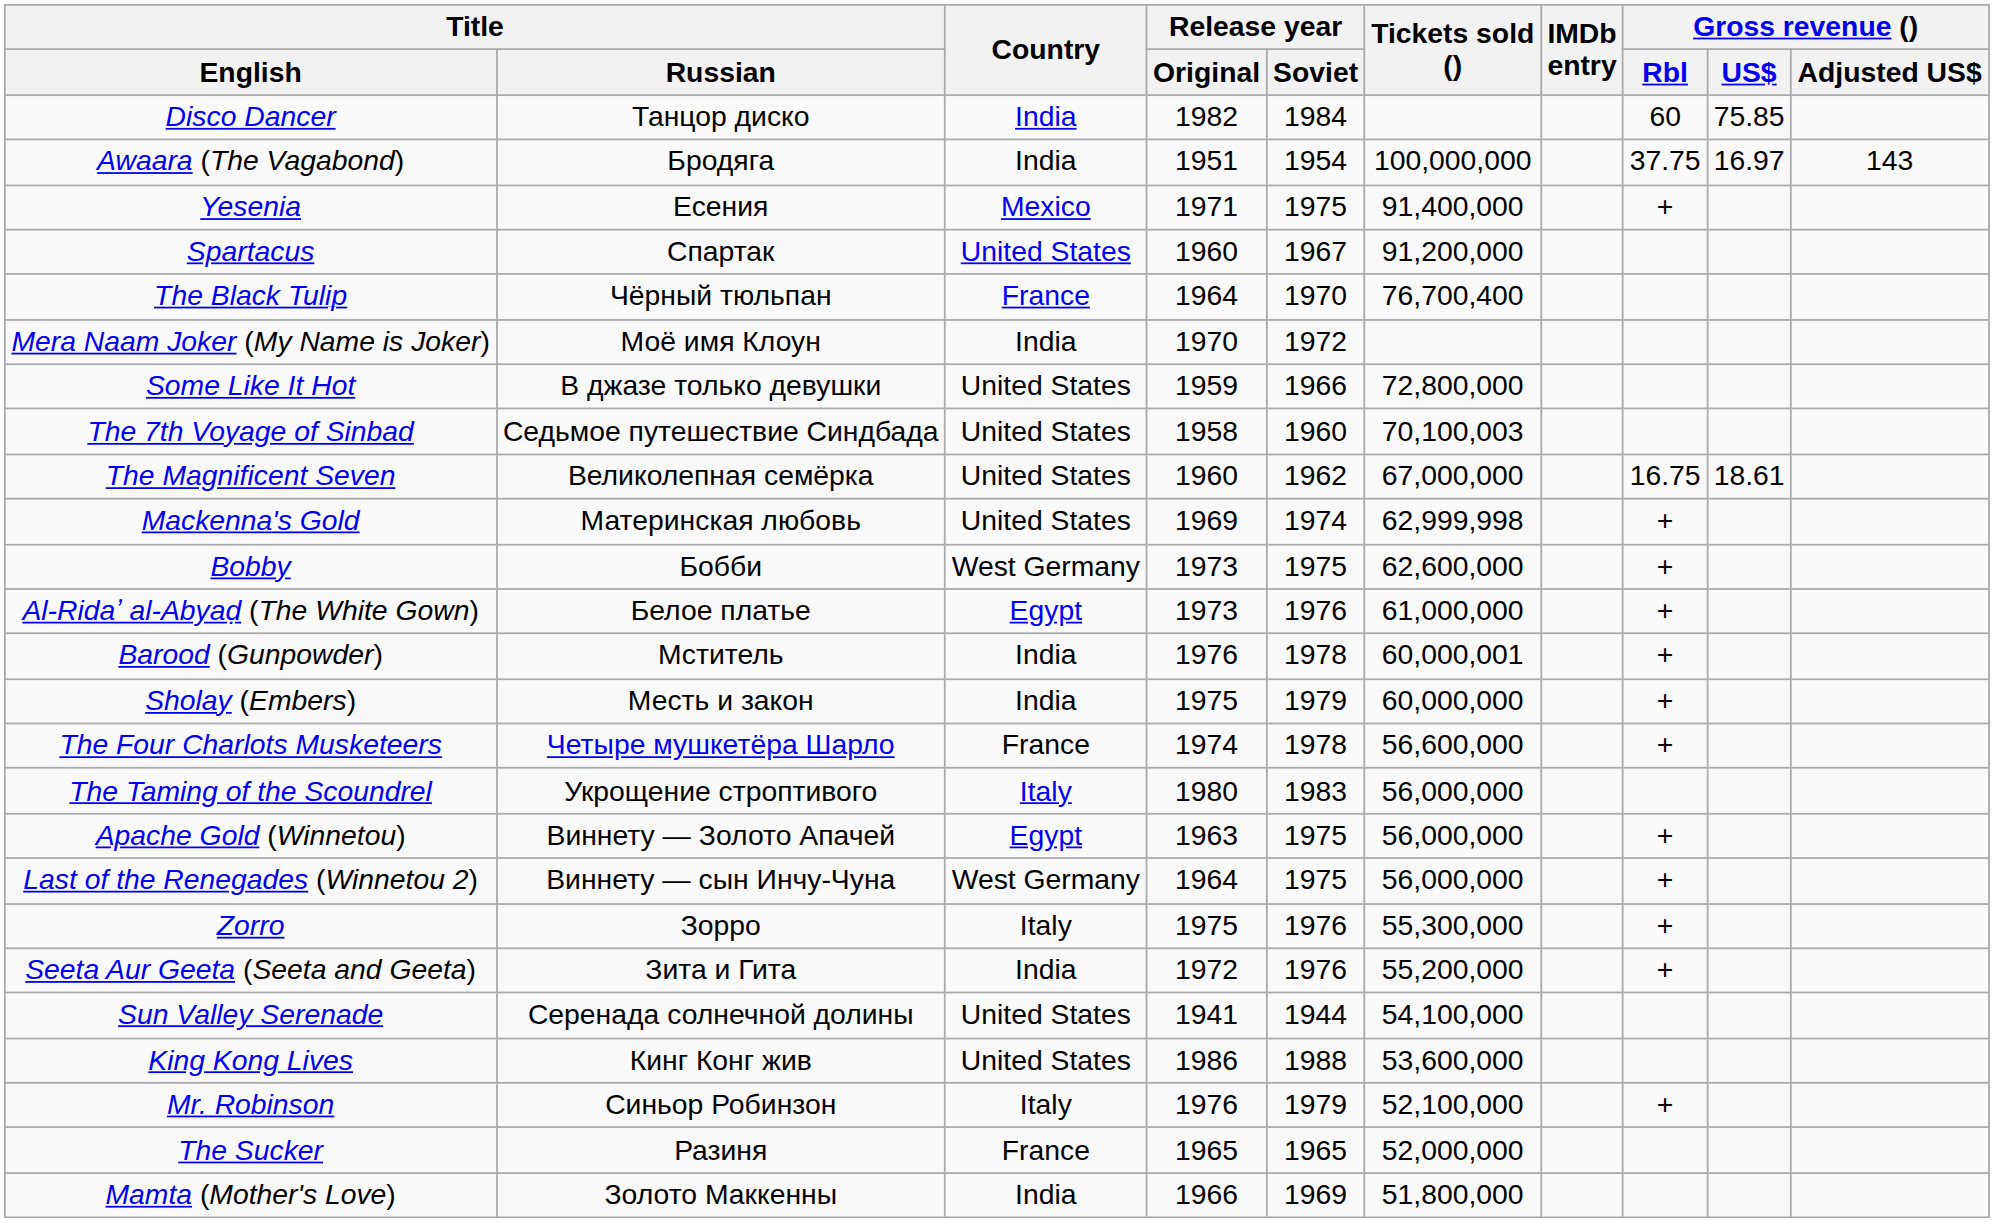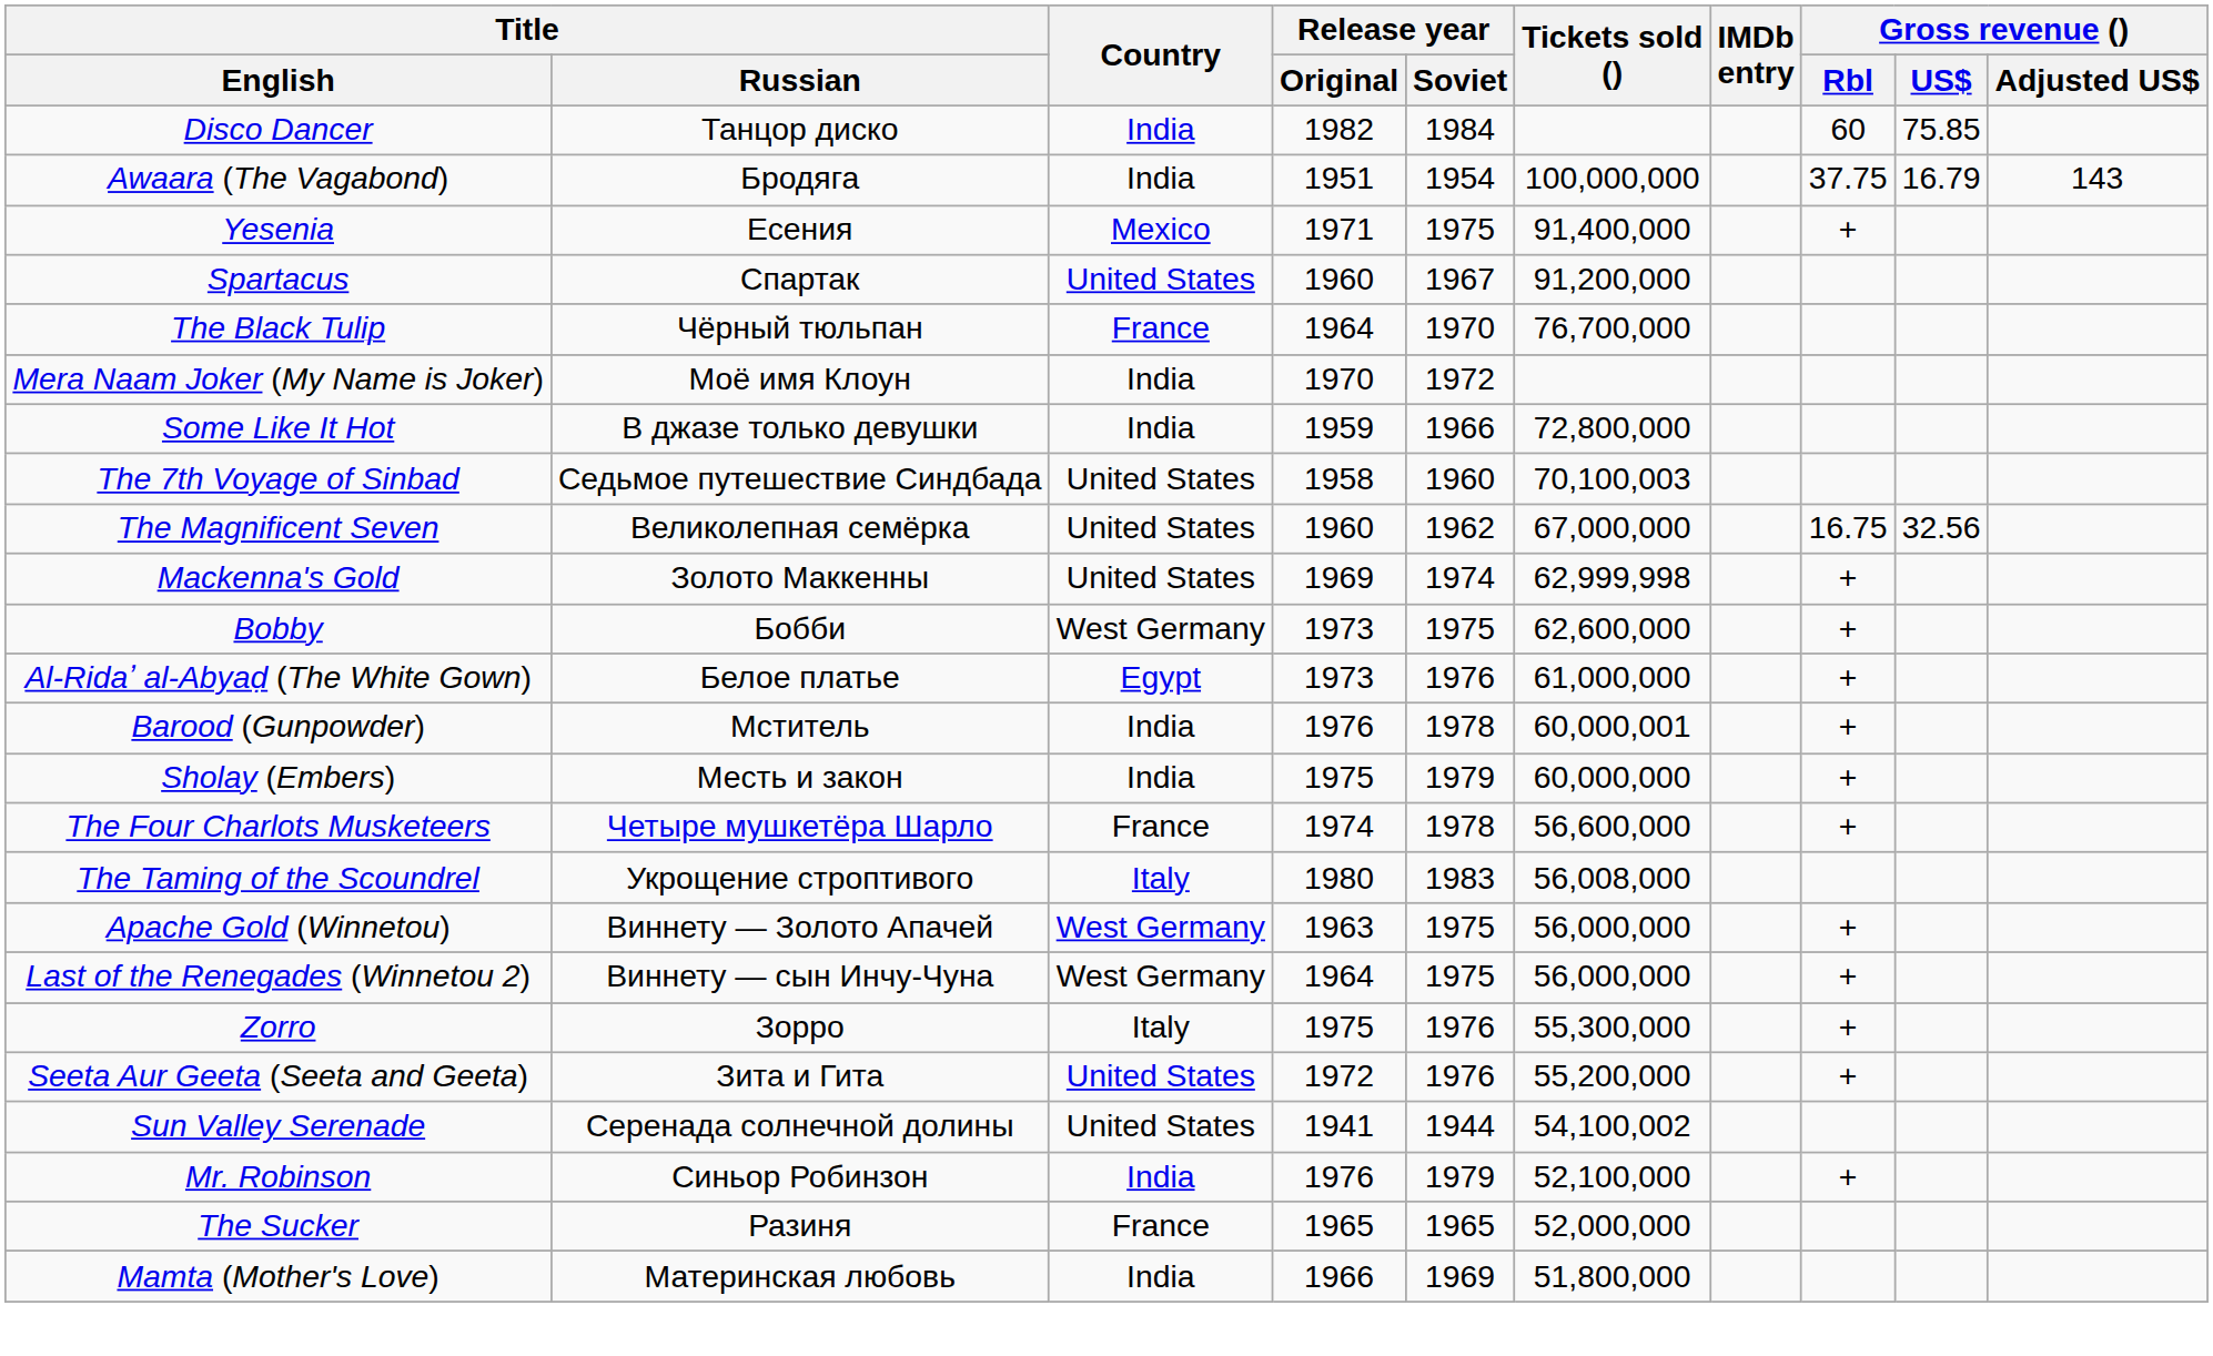Awaara (The Vagabond) | Gross revenue () / US$: 16.97 -> 16.79
The Black Tulip | Tickets sold (): 76,700,400 -> 76,700,000
Some Like It Hot | Country: United States -> India
The Magnificent Seven | Gross revenue () / US$: 18.61 -> 32.56
Mackenna's Gold | Title / Russian: Материнская любовь -> Золото Маккенны
The Taming of the Scoundrel | Tickets sold (): 56,000,000 -> 56,008,000
Apache Gold (Winnetou) | Country: Egypt -> West Germany
Seeta Aur Geeta (Seeta and Geeta) | Country: India -> United States
Sun Valley Serenade | Tickets sold (): 54,100,000 -> 54,100,002
- row: King Kong Lives | Кинг Конг жив | United States | 1986 | 1988 | 53,600,000
Mr. Robinson | Country: Italy -> India
Mamta (Mother's Love) | Title / Russian: Золото Маккенны -> Материнская любовь
